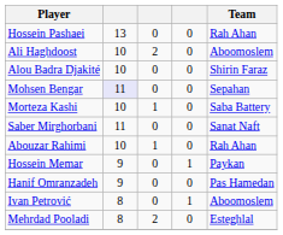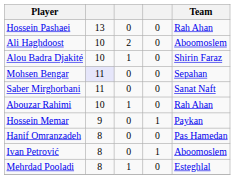Alou Badra Djakité | column 3: 0 -> 1
- row: Morteza Kashi | 10 | 1 | 0 | Saba Battery
Hanif Omranzadeh | column 2: 9 -> 8
Mehrdad Pooladi | column 3: 2 -> 1
